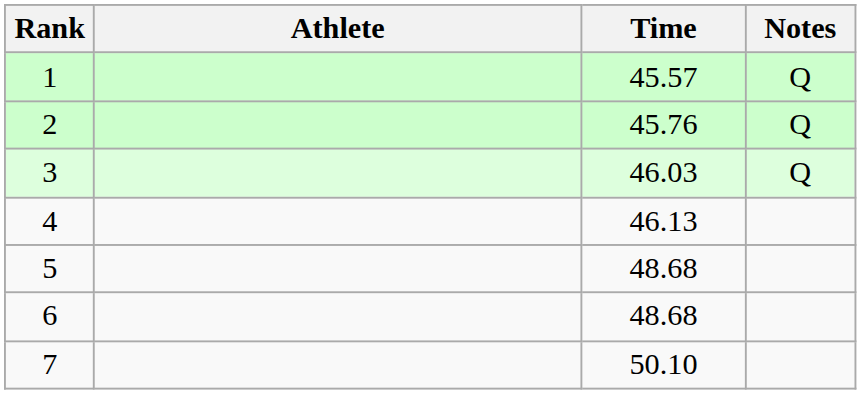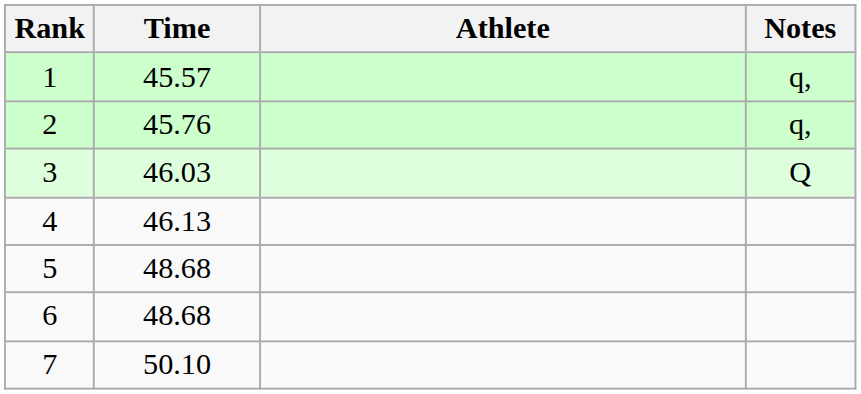columns swapped: Athlete <-> Time
1 | Notes: Q -> q,
2 | Notes: Q -> q,
